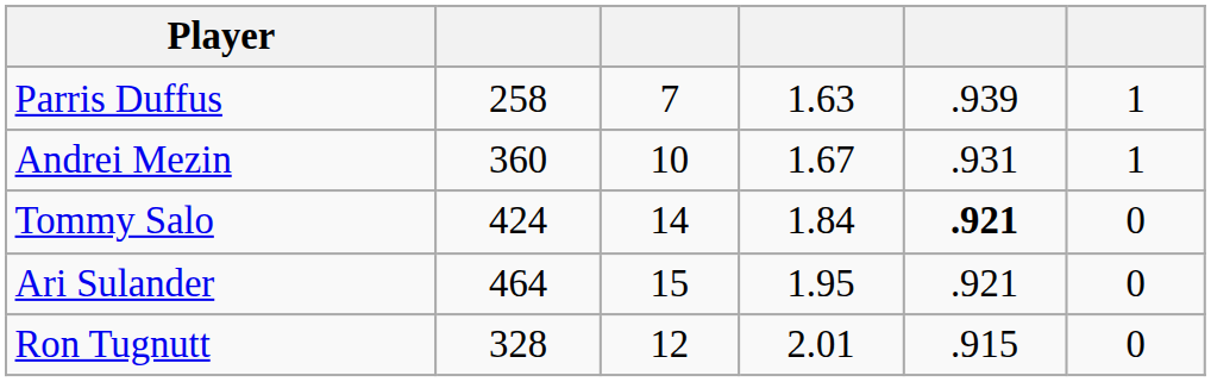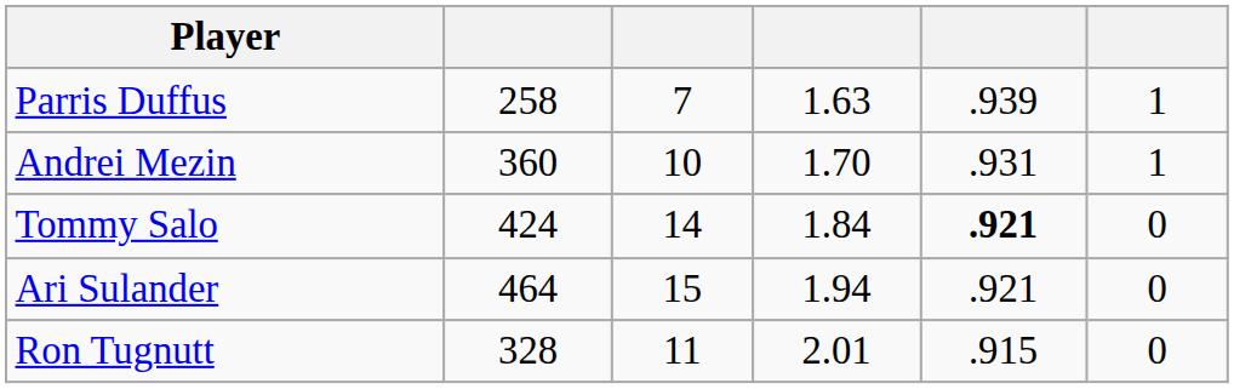Andrei Mezin | column 4: 1.67 -> 1.70
Ari Sulander | column 4: 1.95 -> 1.94
Ron Tugnutt | column 3: 12 -> 11
